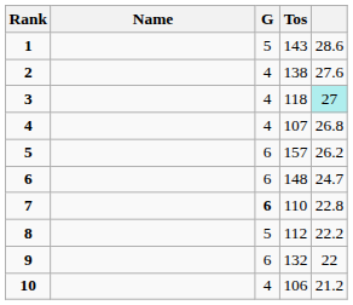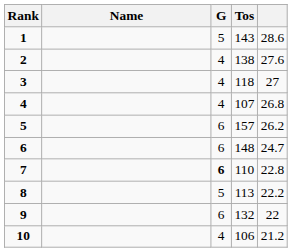3 | column 5: paleturquoise background -> no background
8 | Tos: 112 -> 113
